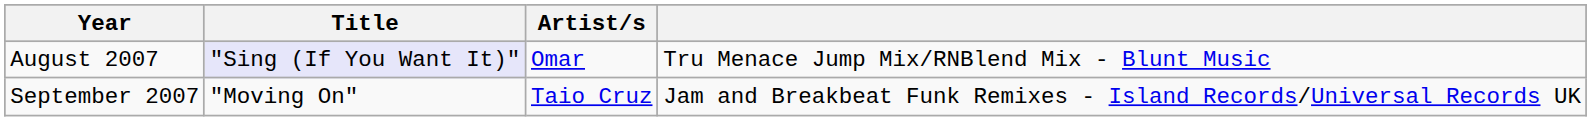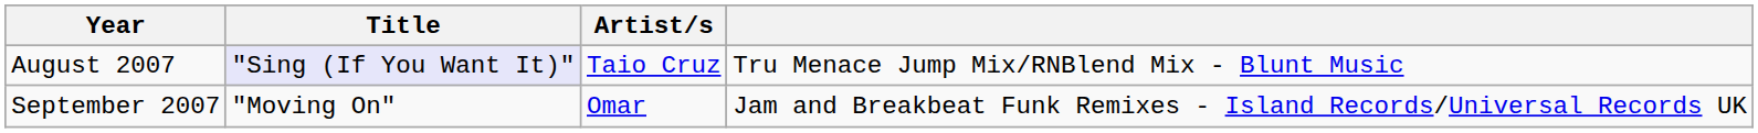August 2007 | Artist/s: Omar -> Taio Cruz
September 2007 | Artist/s: Taio Cruz -> Omar
